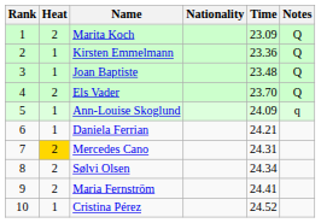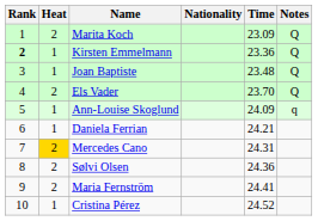Kirsten Emmelmann | Rank: normal -> bold
Sølvi Olsen | Time: 24.34 -> 24.36
